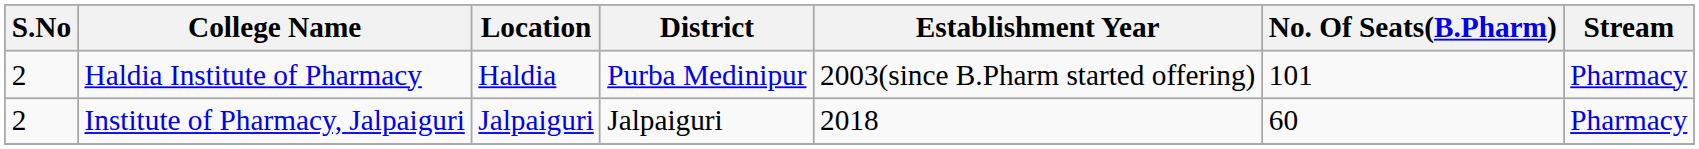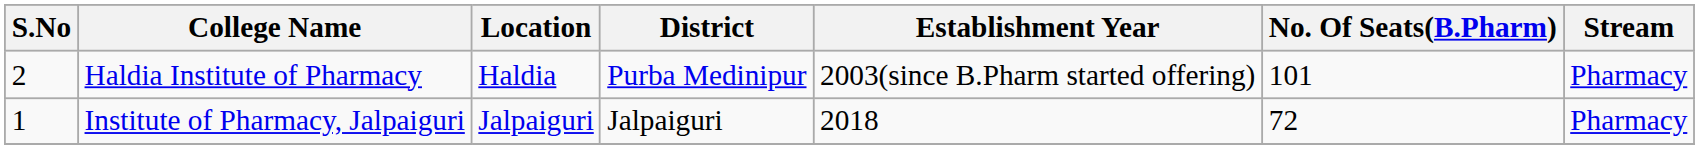Institute of Pharmacy, Jalpaiguri | S.No: 2 -> 1
Institute of Pharmacy, Jalpaiguri | No. Of Seats(B.Pharm): 60 -> 72
